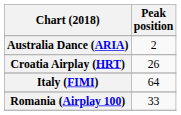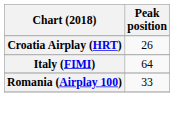- row: Australia Dance (ARIA) | 2
